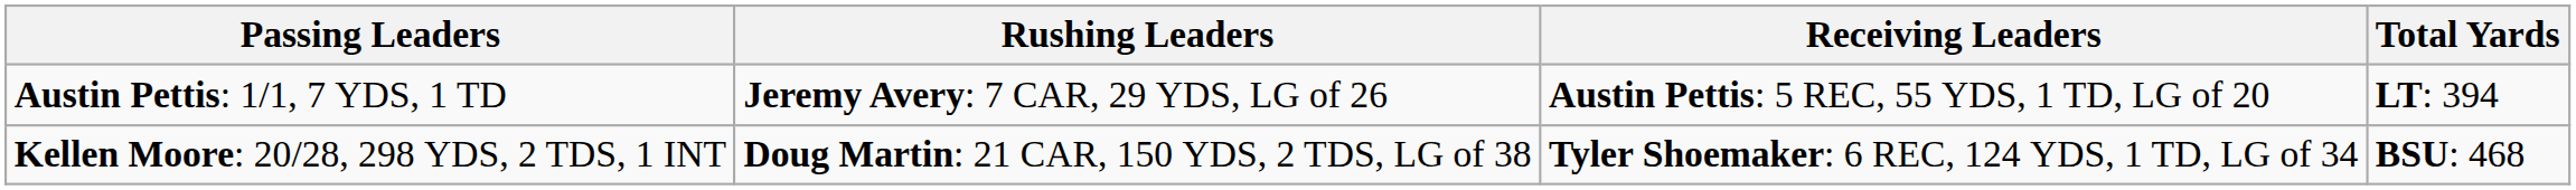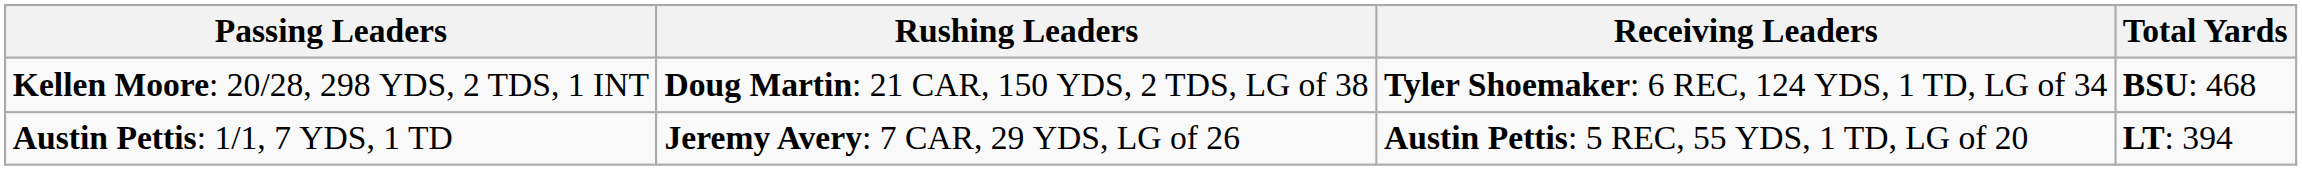rows swapped: Kellen Moore: 20/28, 298 YDS, 2 TDS, 1 INT <-> Austin Pettis: 1/1, 7 YDS, 1 TD
